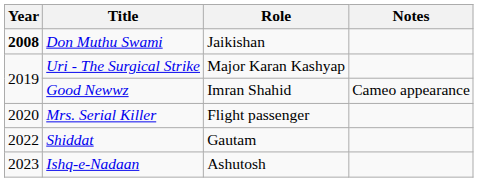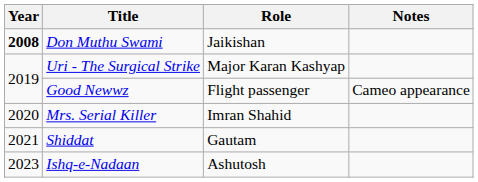Good Newwz | Role: Imran Shahid -> Flight passenger
Mrs. Serial Killer | Role: Flight passenger -> Imran Shahid
Shiddat | Year: 2022 -> 2021
